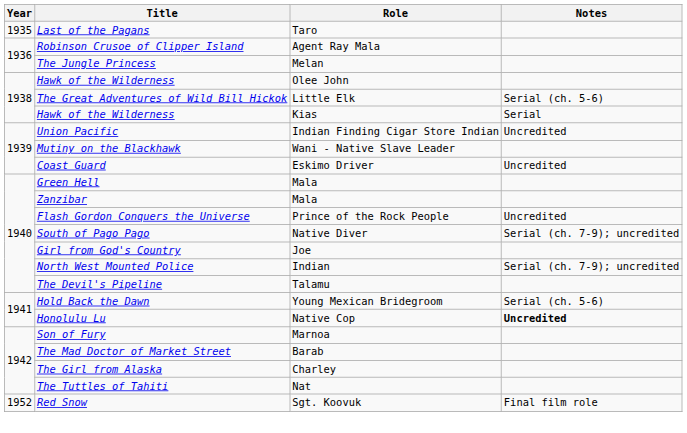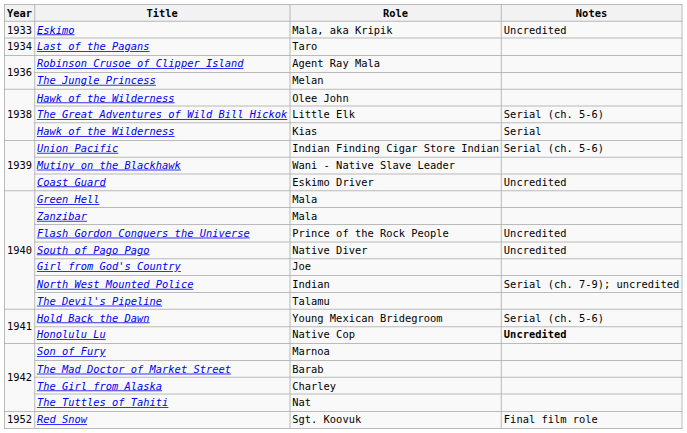+ row: 1933 | Eskimo | Mala, aka Kripik | Uncredited
Last of the Pagans | Year: 1935 -> 1934
Union Pacific | Notes: Uncredited -> Serial (ch. 5-6)
South of Pago Pago | Notes: Serial (ch. 7-9); uncredited -> Uncredited
